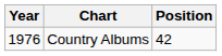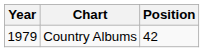Country Albums | Year: 1976 -> 1979
